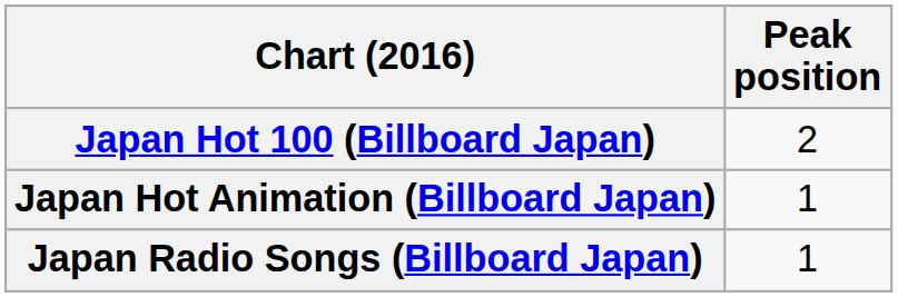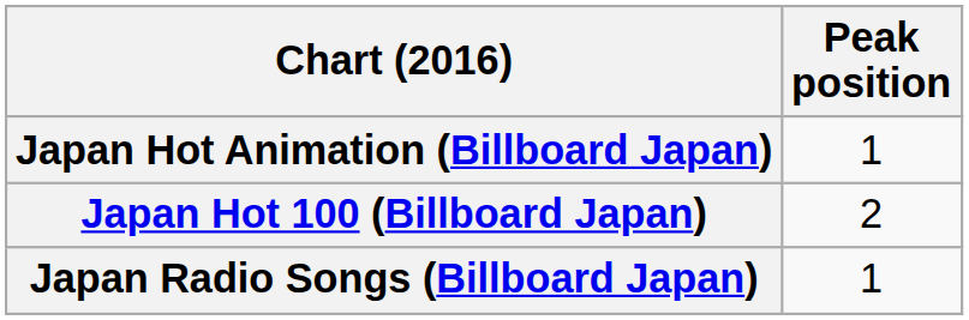rows swapped: Japan Hot 100 (Billboard Japan) <-> Japan Hot Animation (Billboard Japan)
